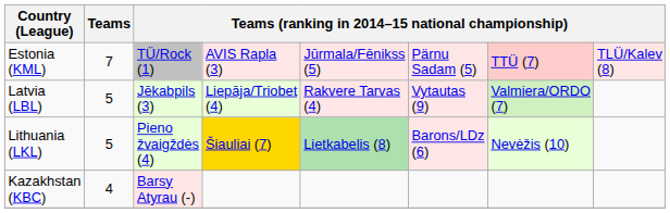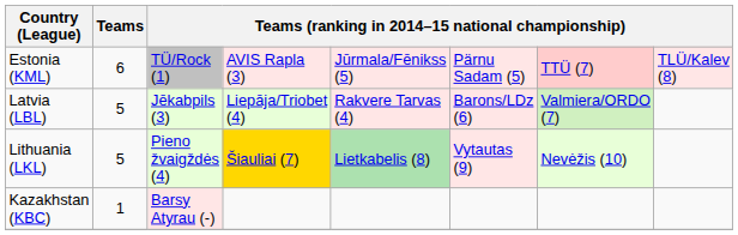Estonia (KML) | Teams: 7 -> 6
Latvia (LBL) | column 6: Vytautas (9) -> Barons/LDz (6)
Lithuania (LKL) | column 6: Barons/LDz (6) -> Vytautas (9)
Kazakhstan (KBC) | Teams: 4 -> 1
